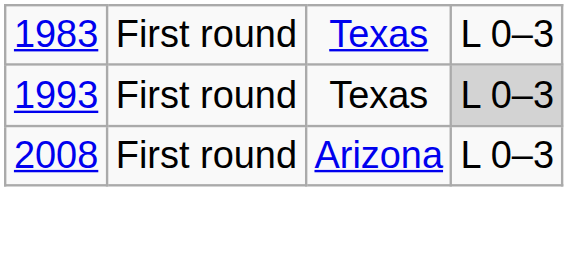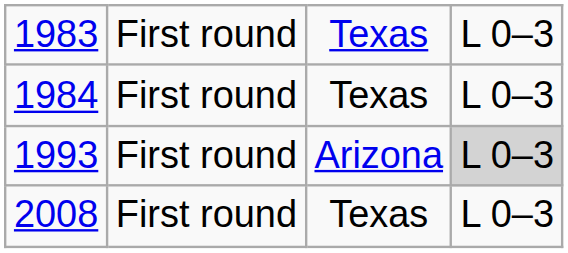+ row: 1984 | First round | Texas | L 0–3
1993 | column 3: Texas -> Arizona
2008 | column 3: Arizona -> Texas
